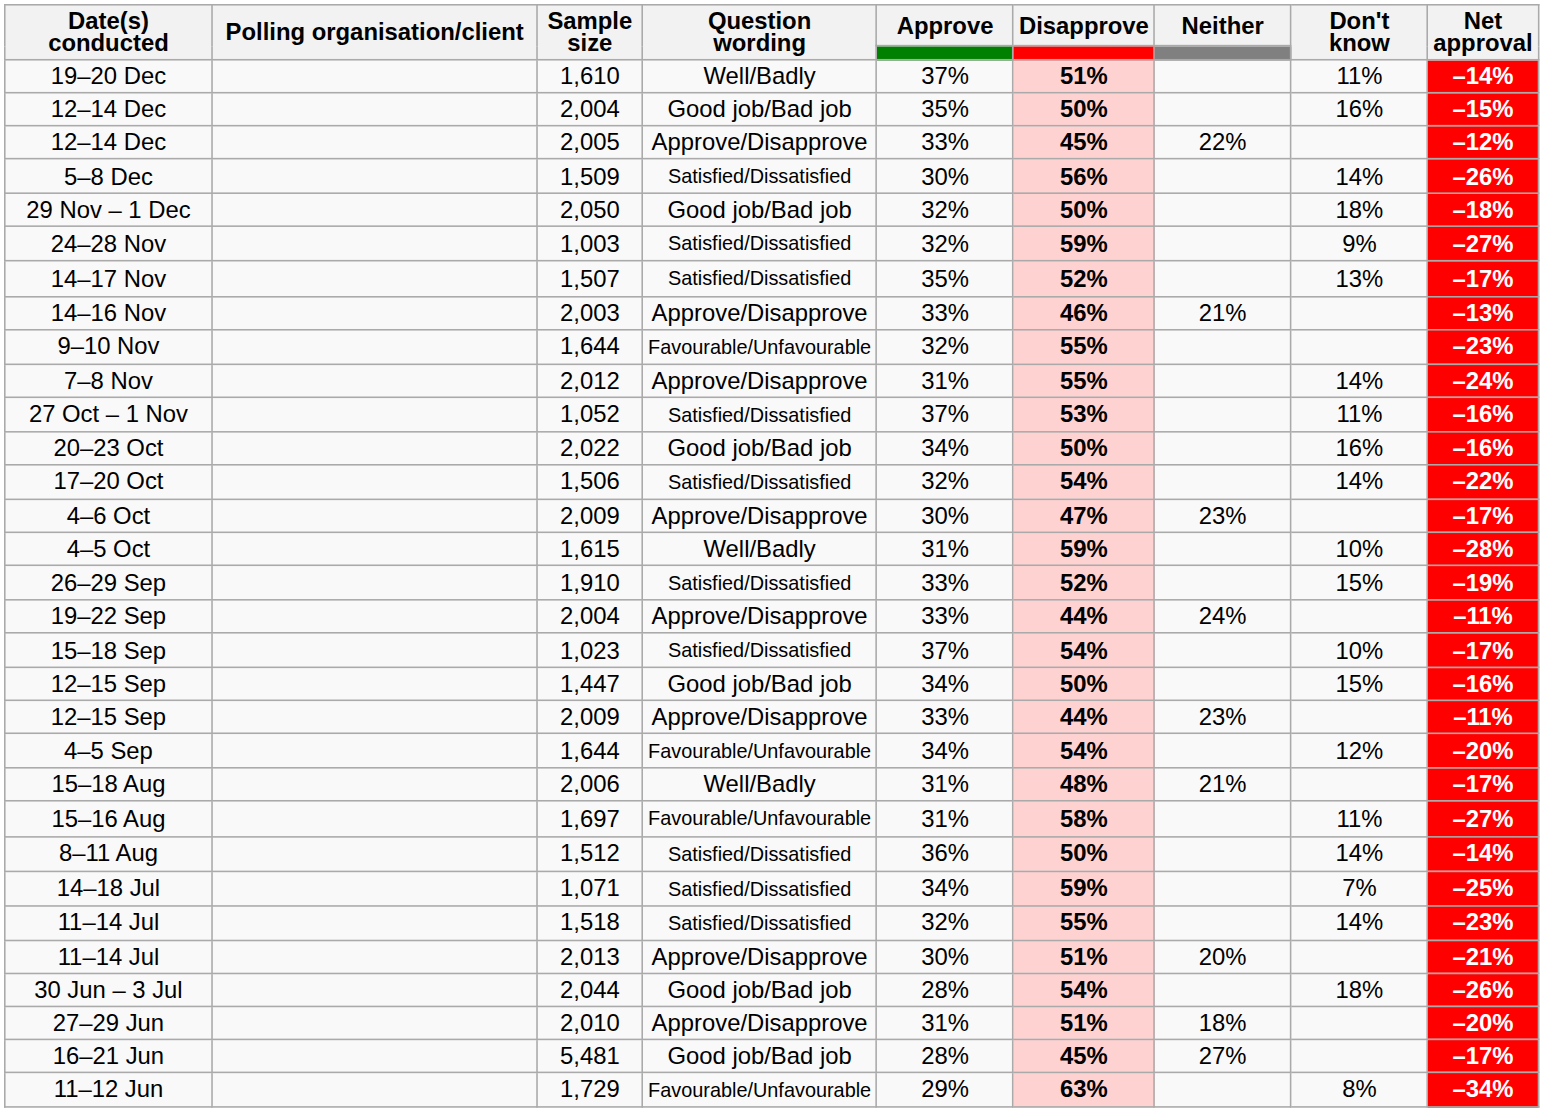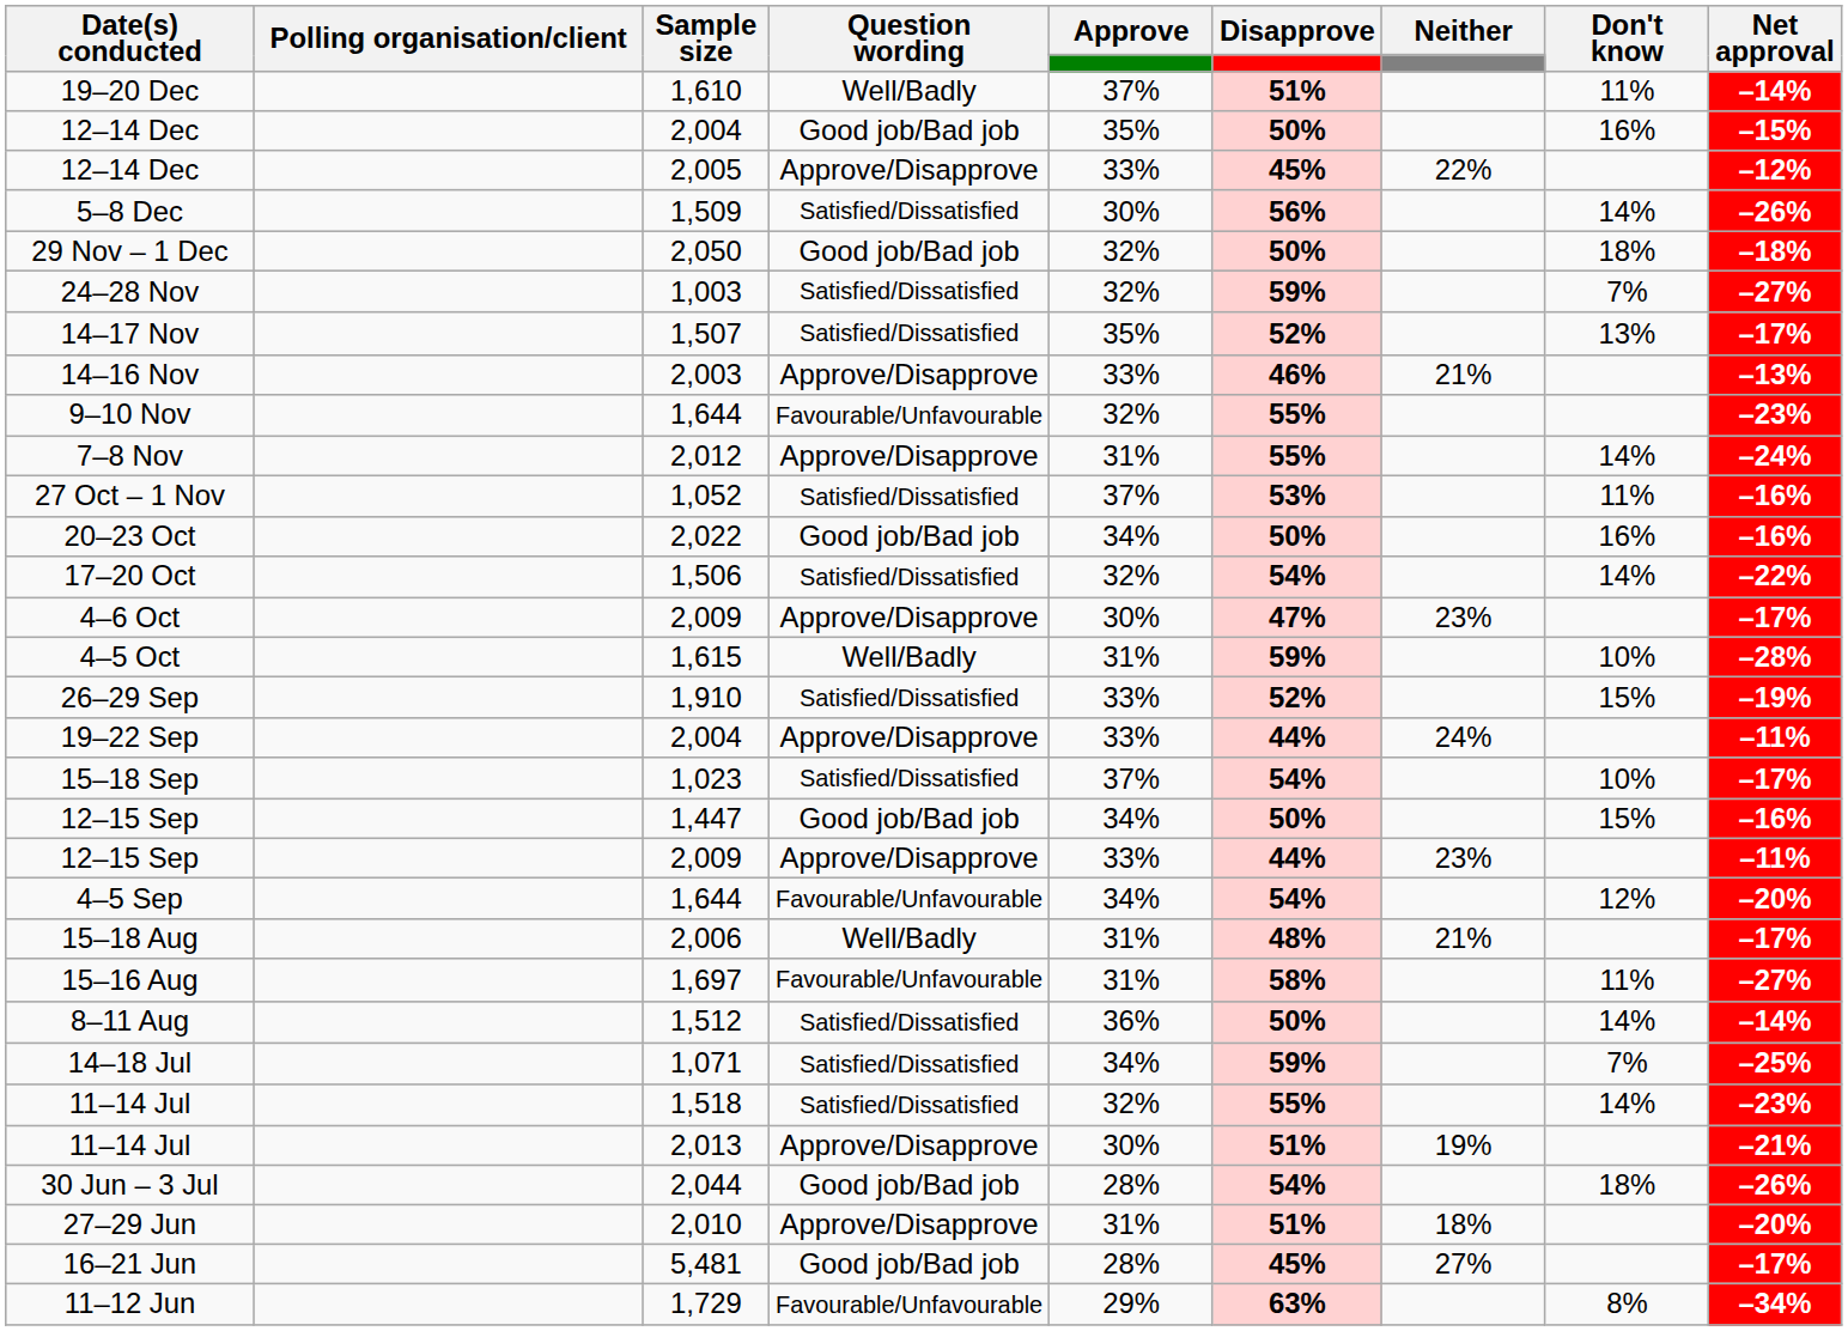24–28 Nov | Don't know: 9% -> 7%
11–14 Jul / 2,013 | Neither: 20% -> 19%
